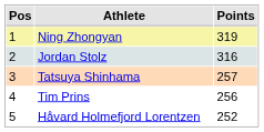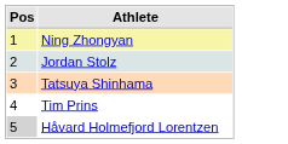- column: Points | 319 | 316 | 257 | 256 | 252
Håvard Holmefjord Lorentzen | Pos: no background -> lightgrey background
